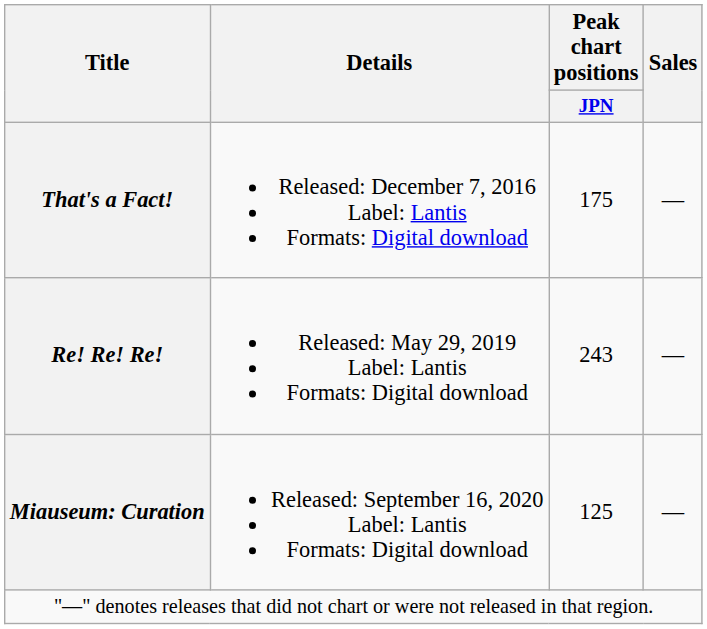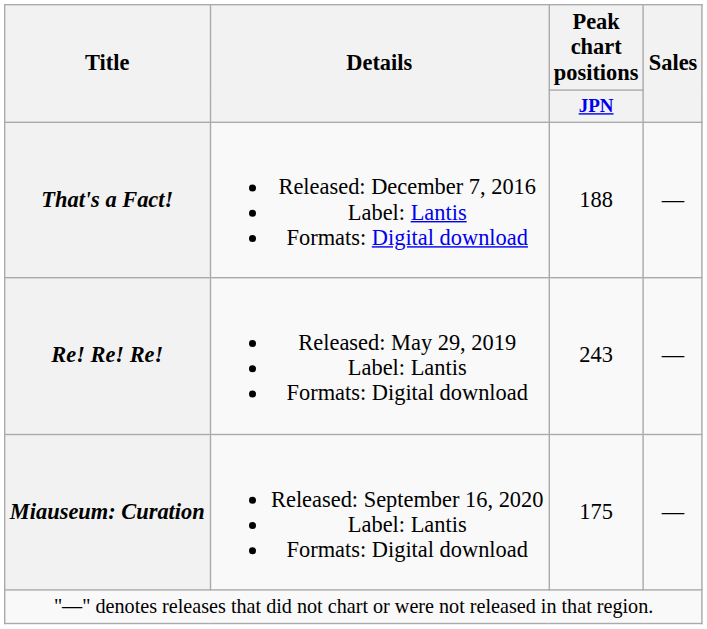That's a Fact! | Peak chart positions / JPN: 175 -> 188
Miauseum: Curation | Peak chart positions / JPN: 125 -> 175
